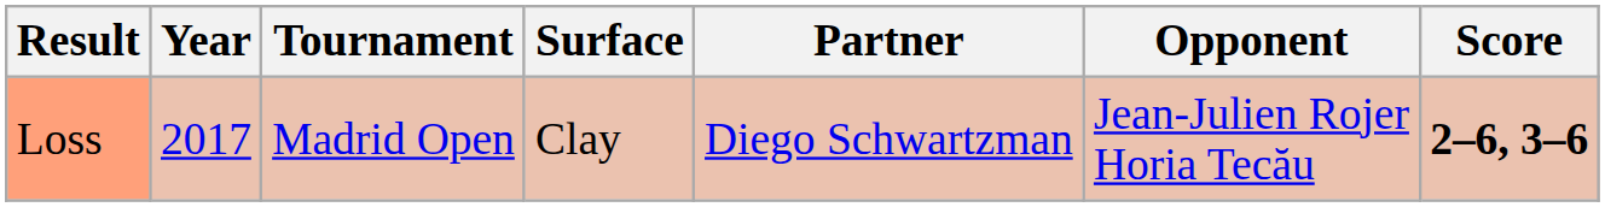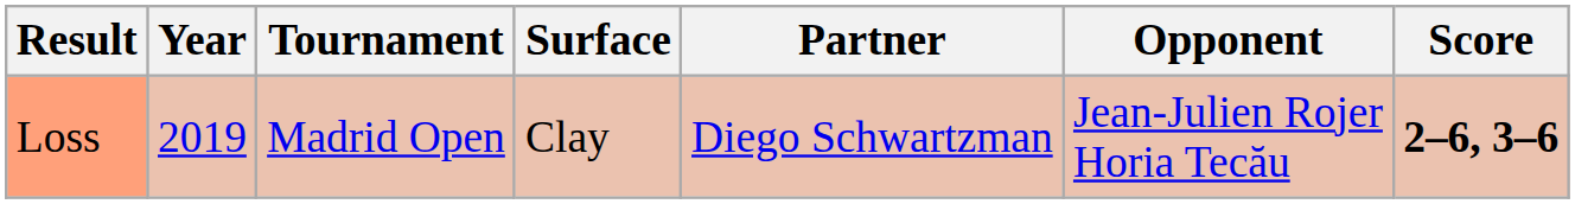Loss | Year: 2017 -> 2019
